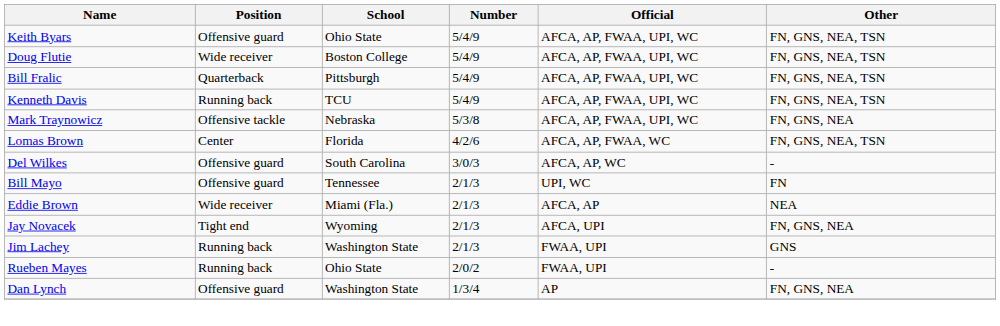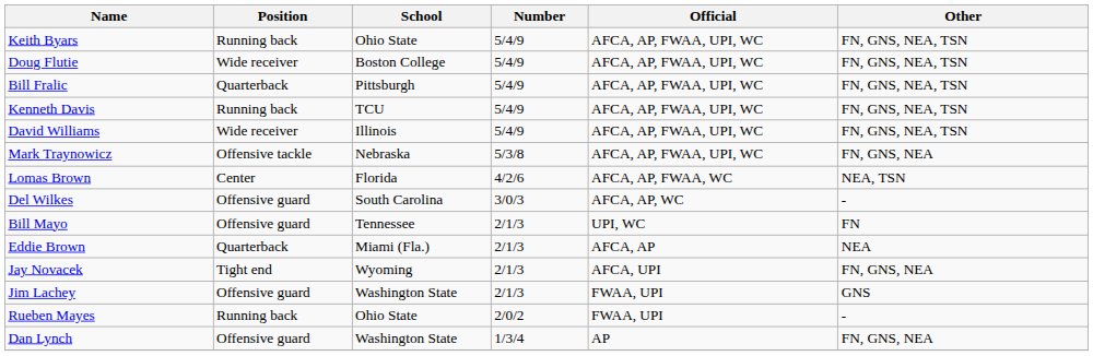Keith Byars | Position: Offensive guard -> Running back
+ row: David Williams | Wide receiver | Illinois | 5/4/9 | AFCA, AP, FWAA, UPI, WC | FN, GNS, NEA, TSN
Lomas Brown | Other: FN, GNS, NEA, TSN -> NEA, TSN
Eddie Brown | Position: Wide receiver -> Quarterback
Jim Lachey | Position: Running back -> Offensive guard
